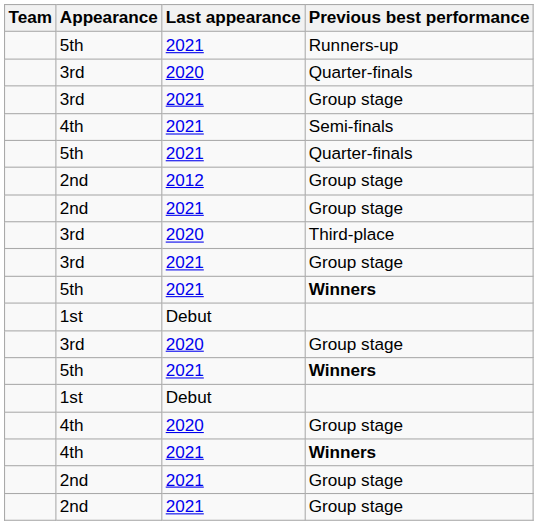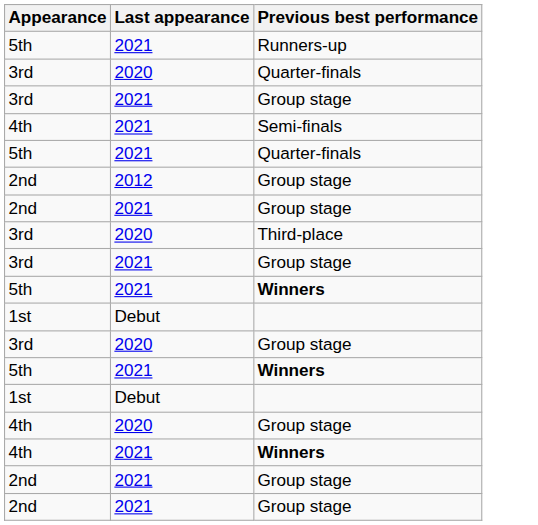- column: Team
